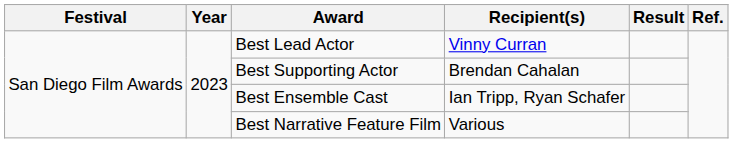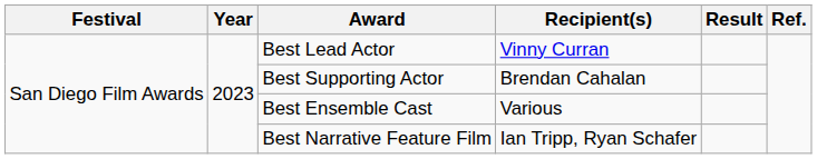Best Ensemble Cast | Recipient(s): Ian Tripp, Ryan Schafer -> Various
Best Narrative Feature Film | Recipient(s): Various -> Ian Tripp, Ryan Schafer
